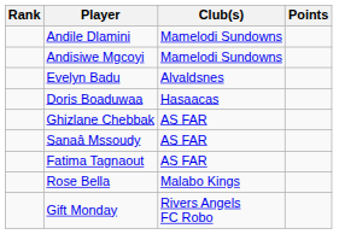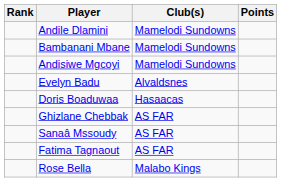+ row: Bambanani Mbane | Mamelodi Sundowns
- row: Gift Monday | Rivers Angels FC Robo
